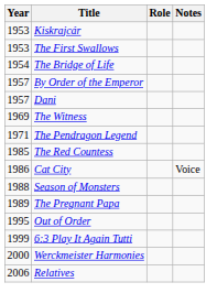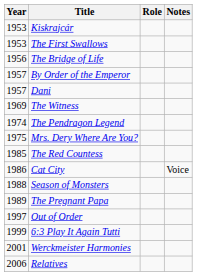The Bridge of Life | Year: 1954 -> 1956
The Pendragon Legend | Year: 1971 -> 1974
+ row: 1975 | Mrs. Dery Where Are You?
Out of Order | Year: 1995 -> 1997
Werckmeister Harmonies | Year: 2000 -> 2001
